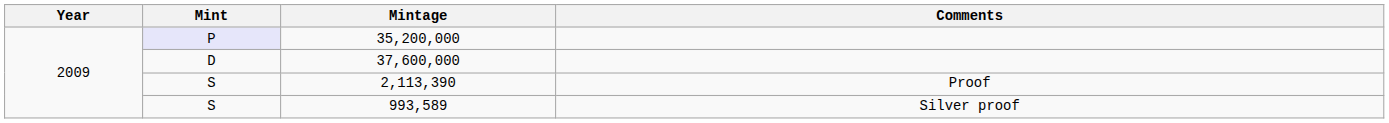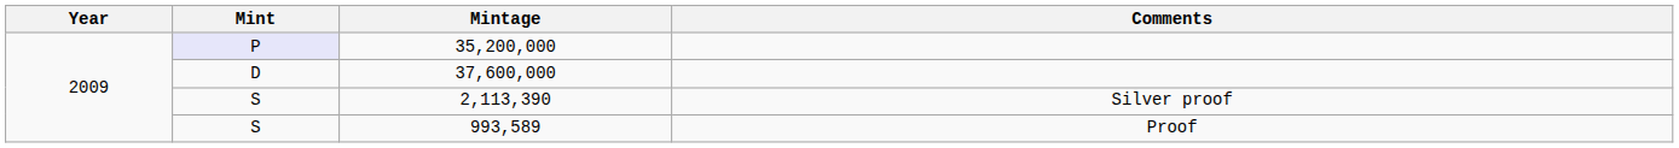2,113,390 | Comments: Proof -> Silver proof
993,589 | Comments: Silver proof -> Proof
